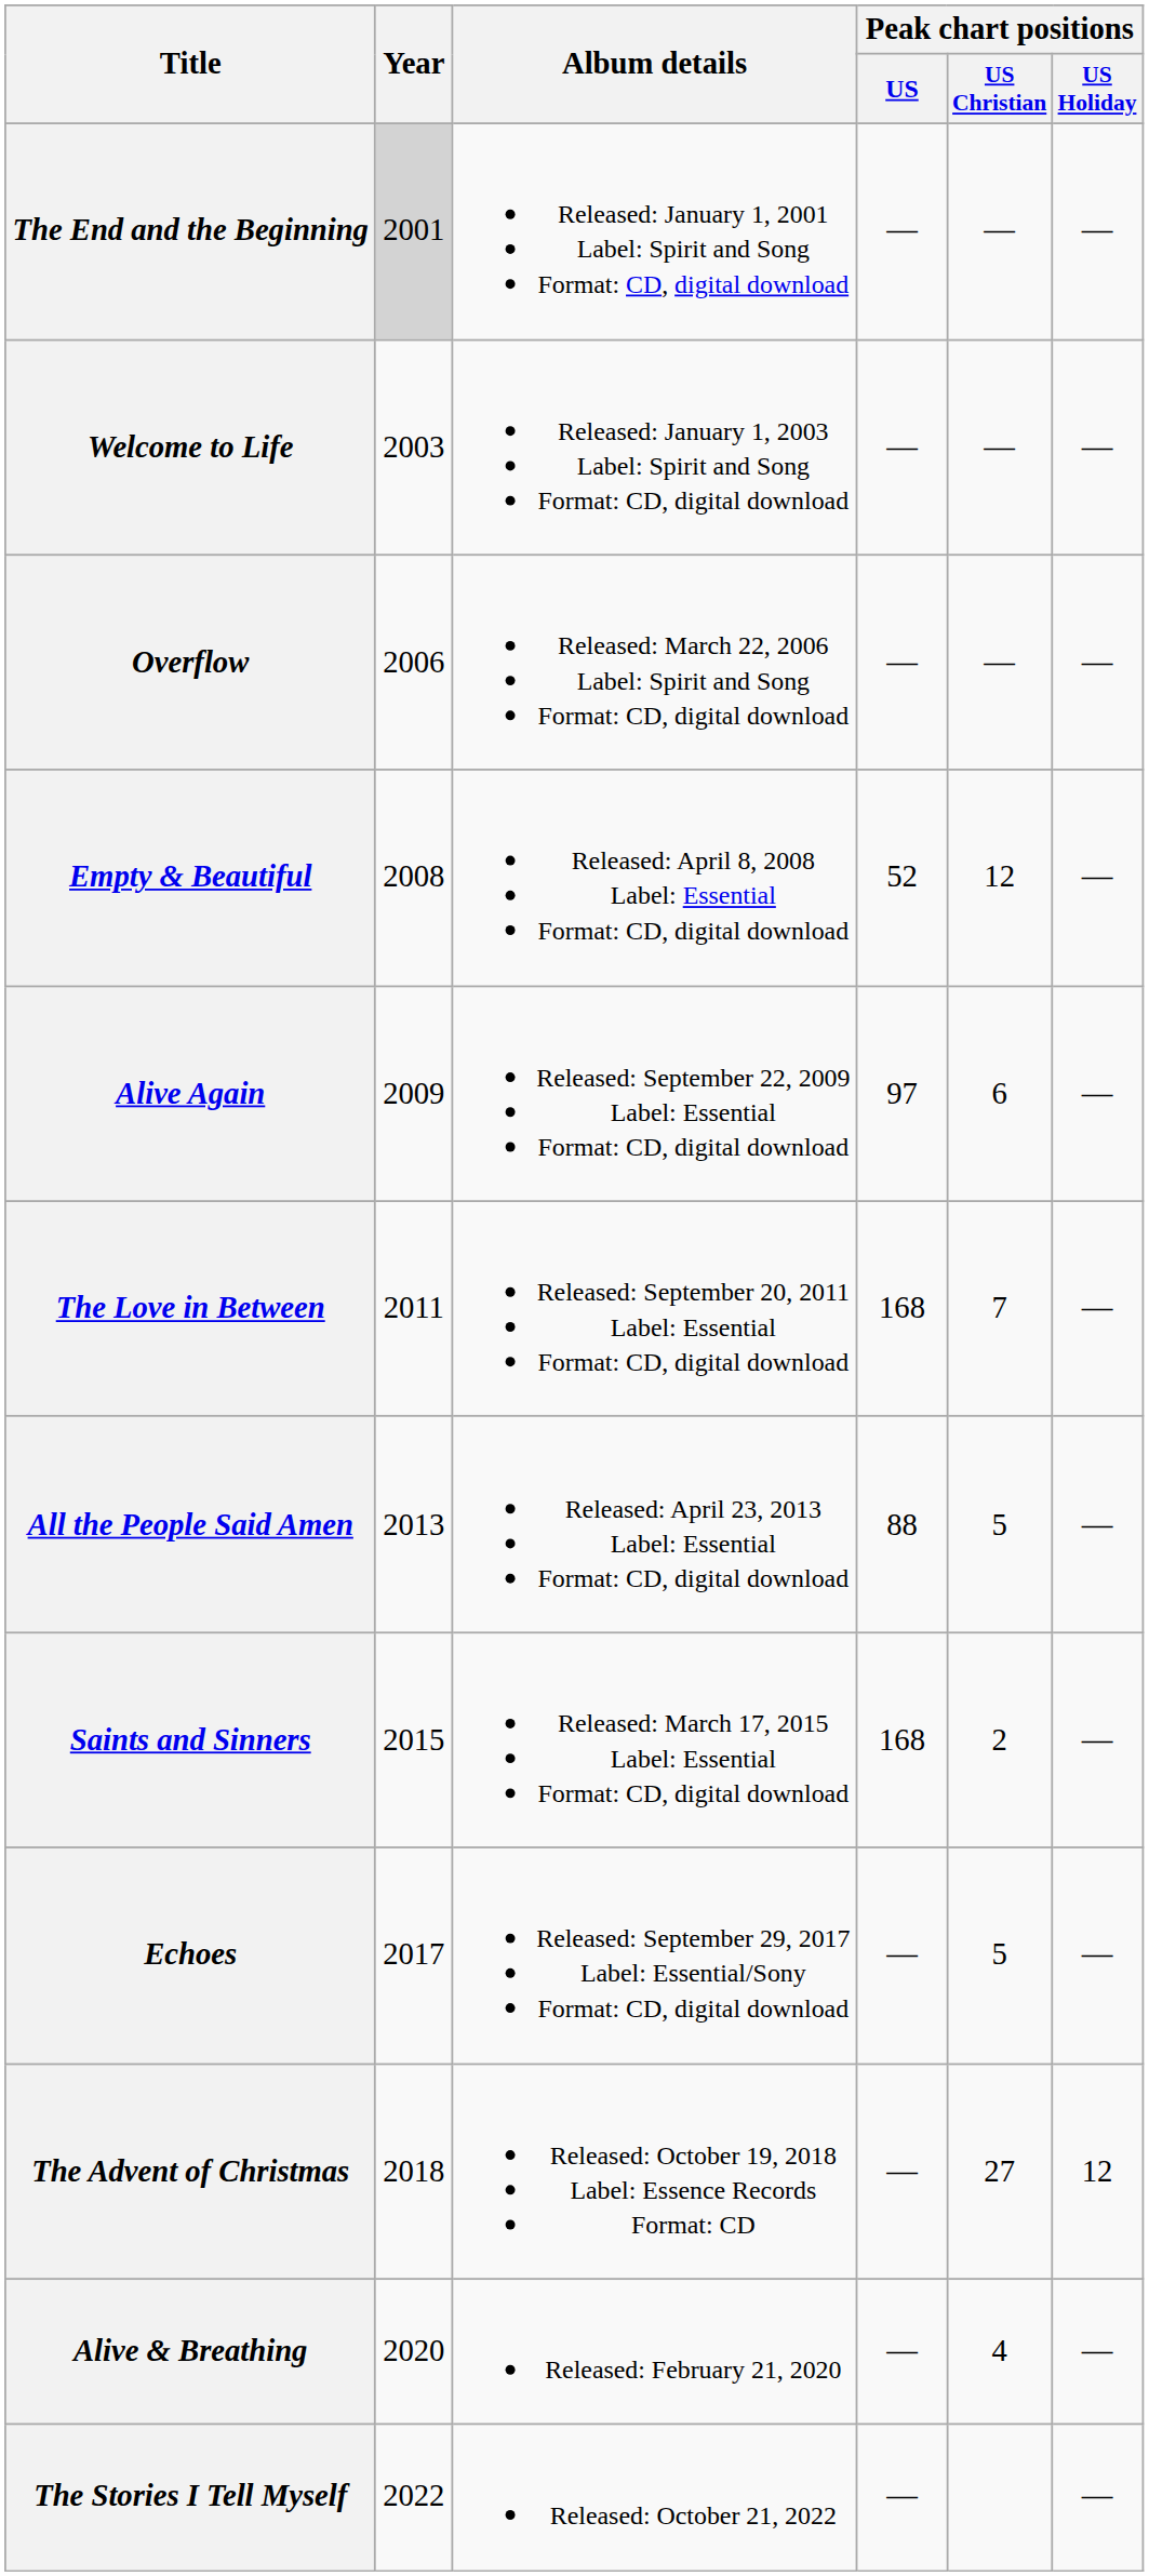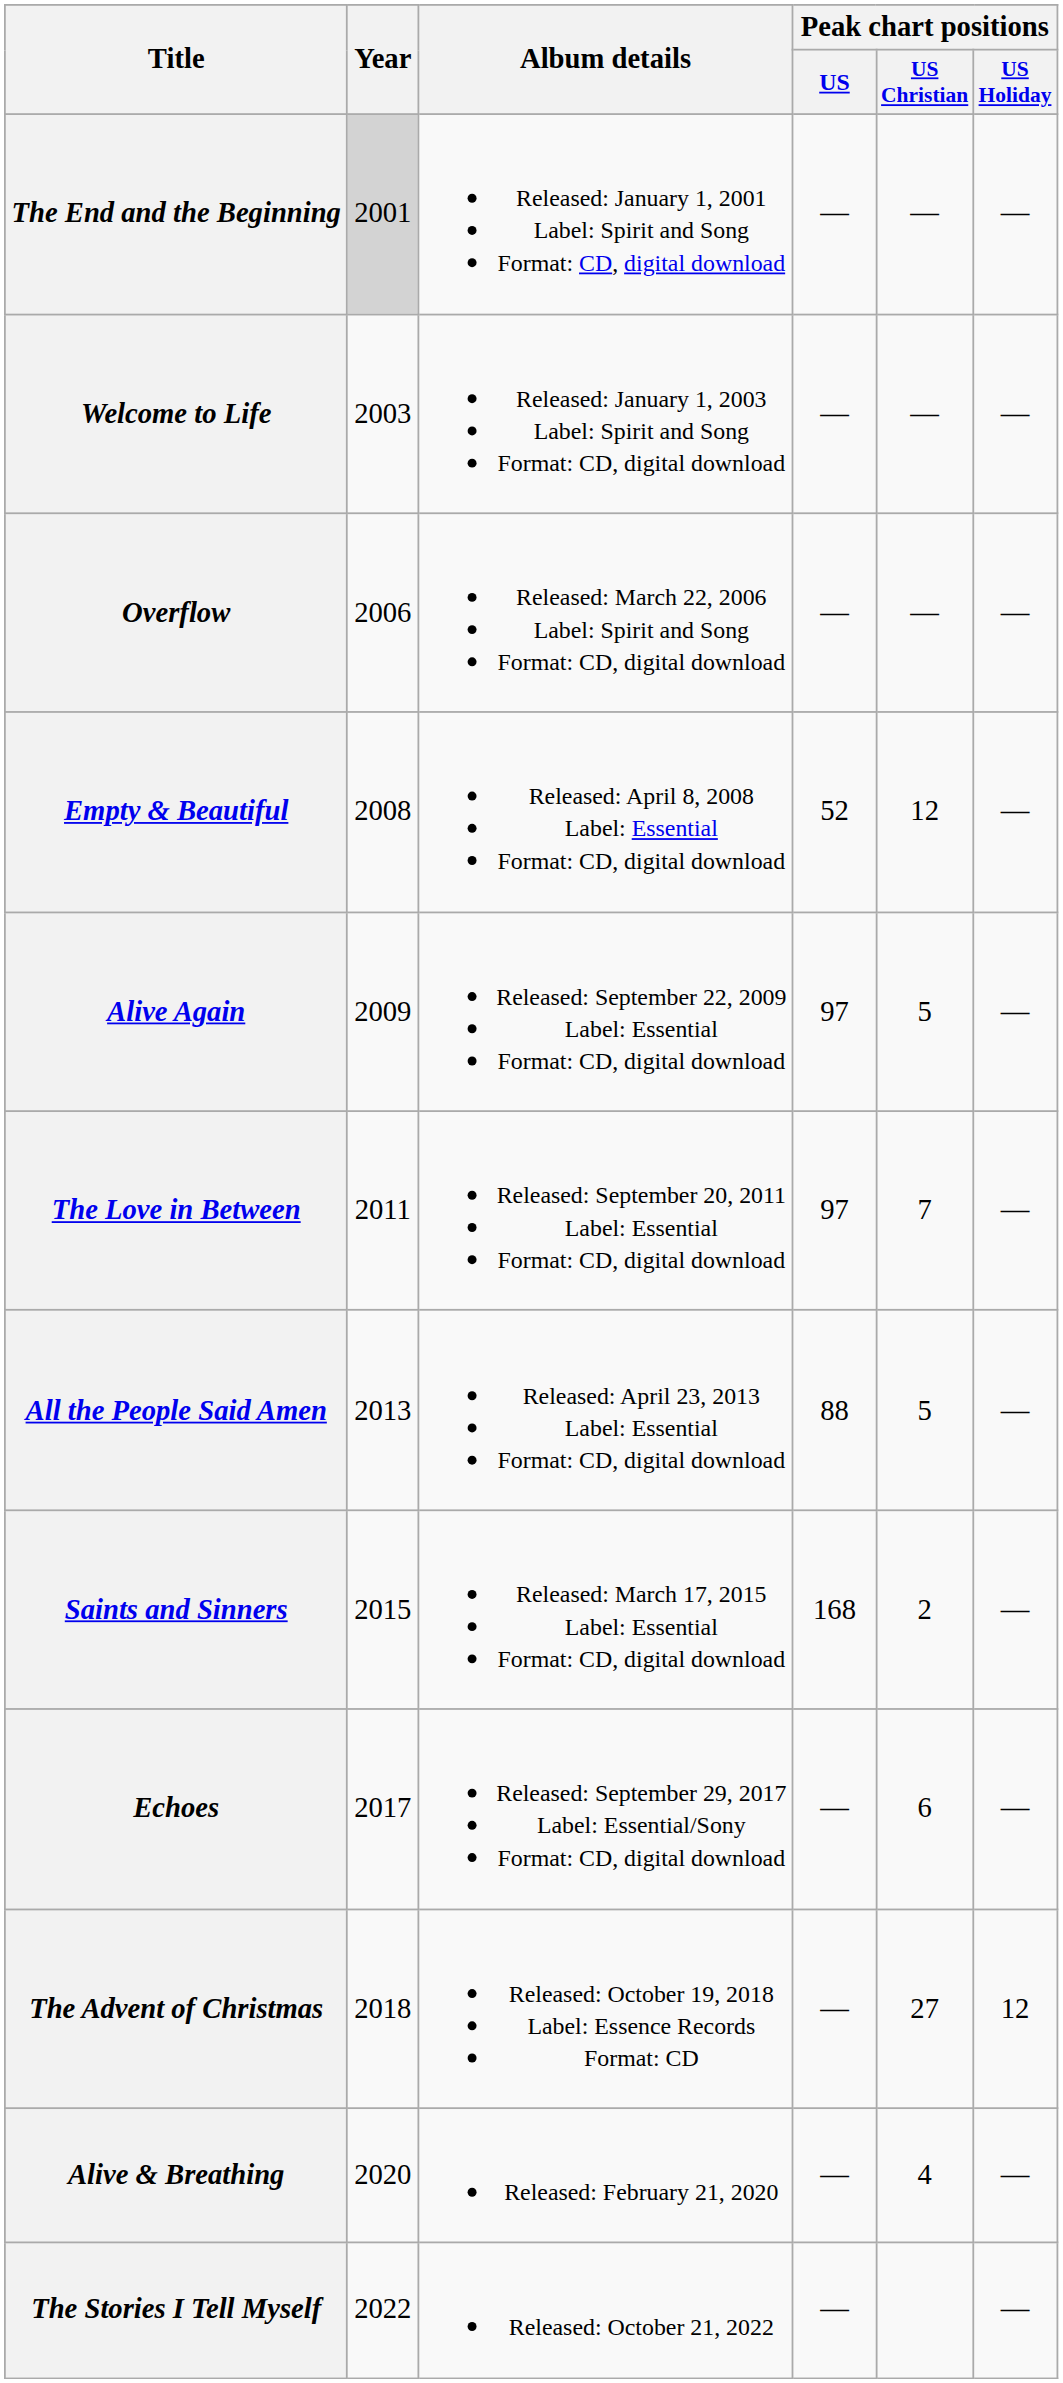Alive Again | Peak chart positions / US Christian: 6 -> 5
The Love in Between | Peak chart positions / US: 168 -> 97
Echoes | Peak chart positions / US Christian: 5 -> 6
